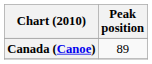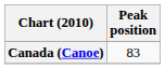Canada (Canoe) | Peak position: 89 -> 83
